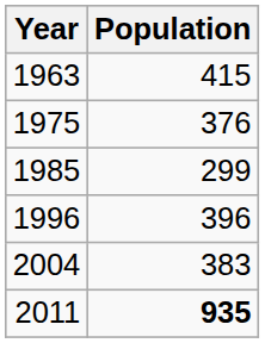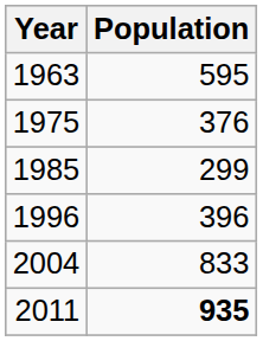1963 | Population: 415 -> 595
2004 | Population: 383 -> 833
